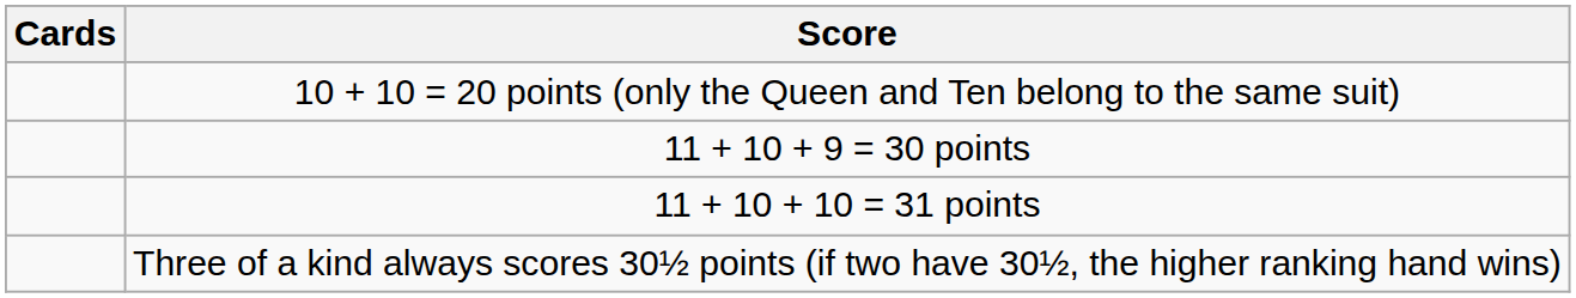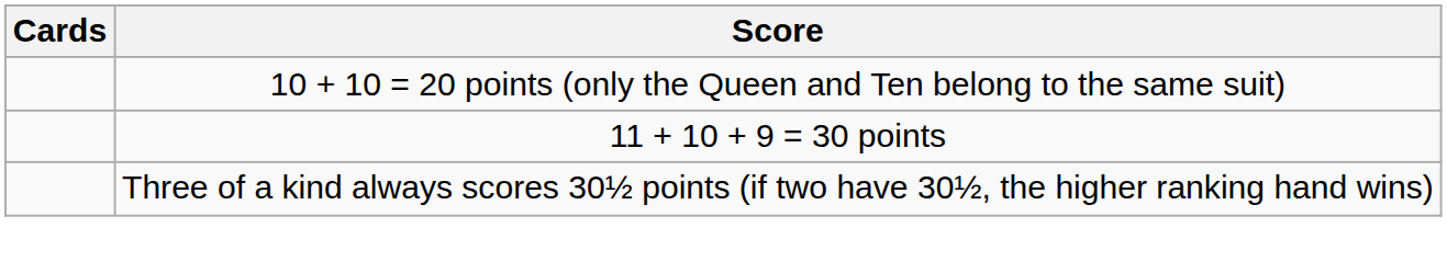- row: 11 + 10 + 10 = 31 points
